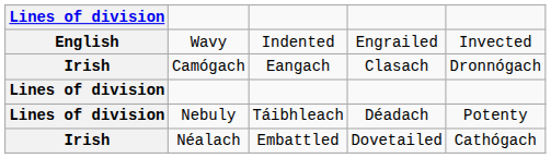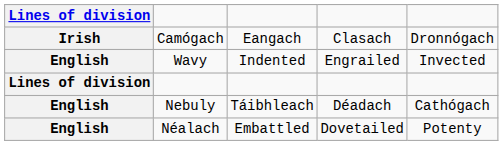rows swapped: Wavy <-> Camógach
Nebuly | Lines of division: Lines of division -> English
Nebuly | column 5: Potenty -> Cathógach
Néalach | Lines of division: Irish -> English
Néalach | column 5: Cathógach -> Potenty
